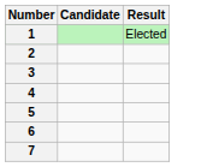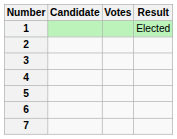+ column: Votes
